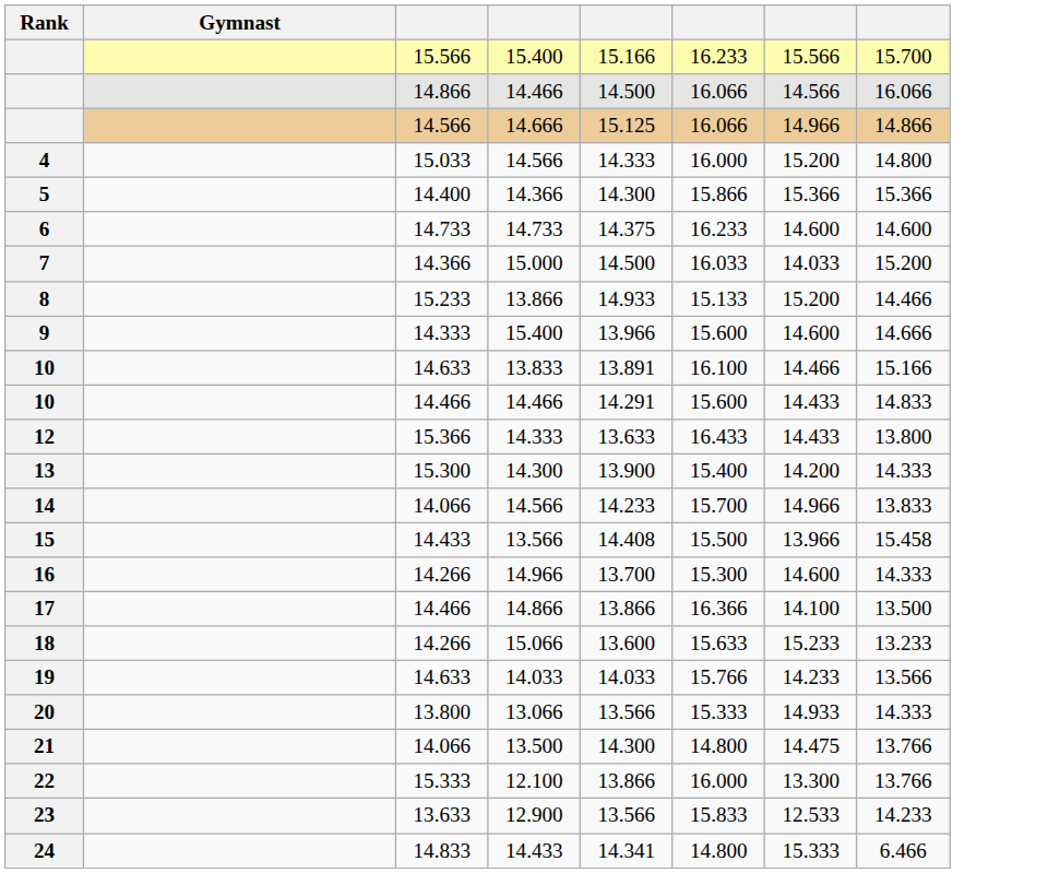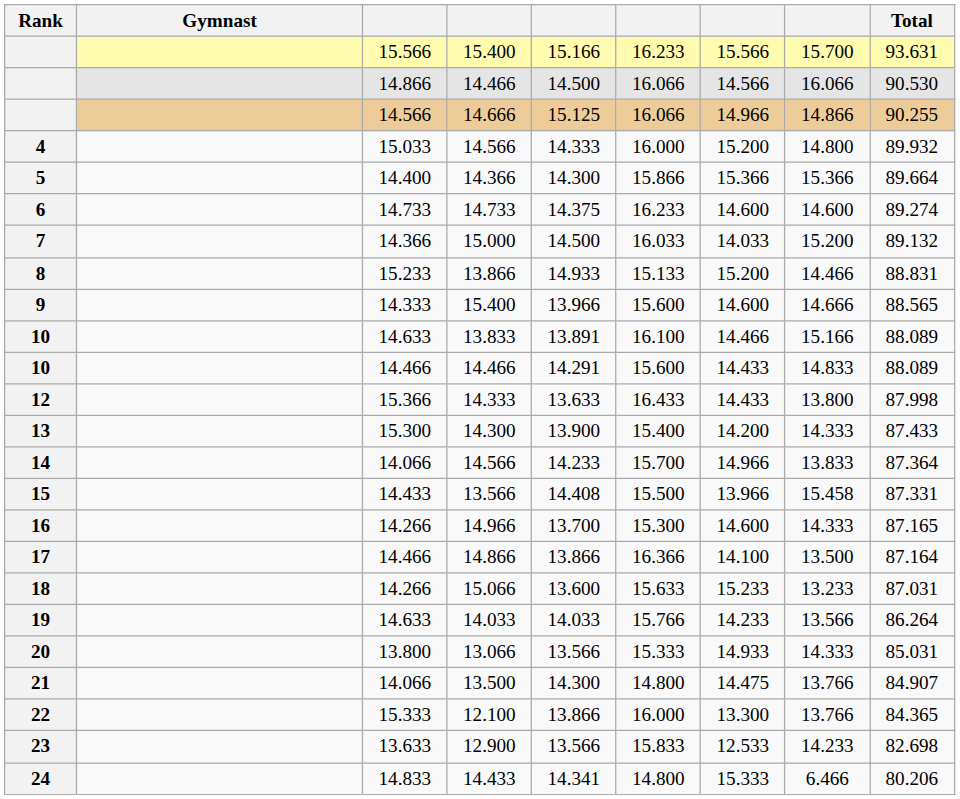+ column: Total | 93.631 | 90.530 | 90.255 | 89.932 | 89.664 | 89.274 | 89.132 | 88.831 | 88.565 | 88.089 | 88.089 | 87.998 | 87.433 | 87.364 | 87.331 | 87.165 | 87.164 | 87.031 | 86.264 | 85.031 | 84.907 | 84.365 | 82.698 | 80.206
